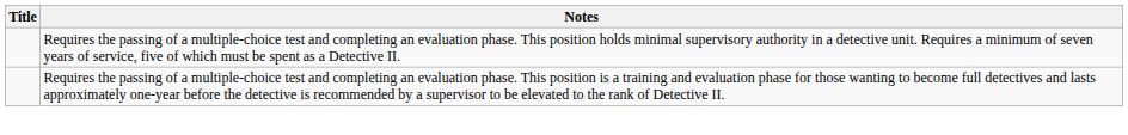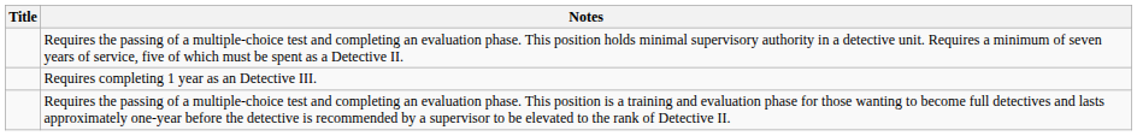+ row: Requires completing 1 year as an Detective III.
